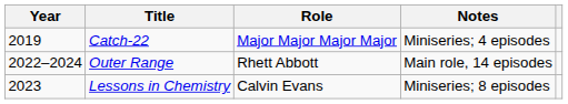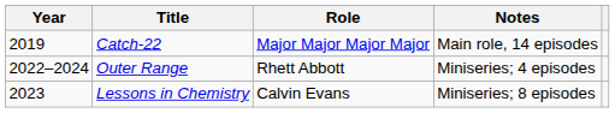Catch-22 | Notes: Miniseries; 4 episodes -> Main role, 14 episodes
Outer Range | Notes: Main role, 14 episodes -> Miniseries; 4 episodes
